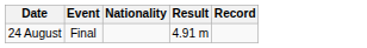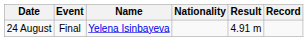+ column: Name | Yelena Isinbayeva
